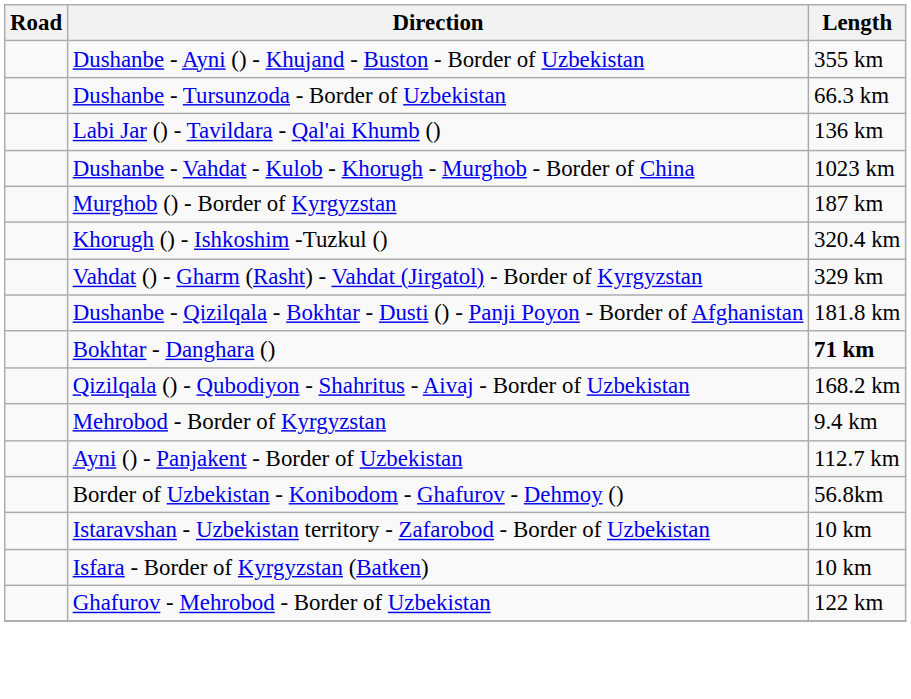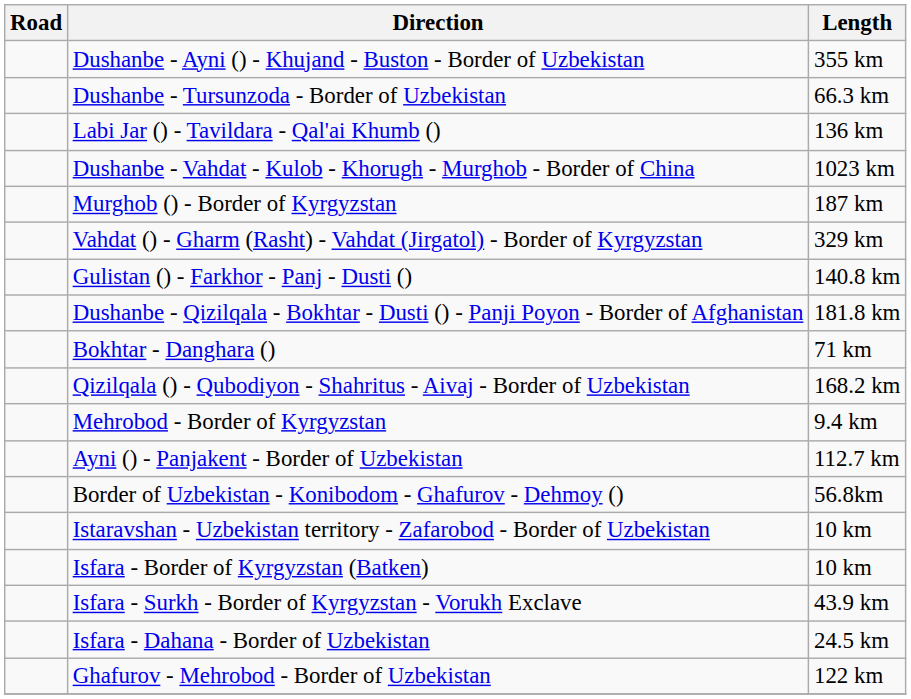- row: Khorugh () - Ishkoshim -Tuzkul () | 320.4 km
+ row: Gulistan () - Farkhor - Panj - Dusti () | 140.8 km
Bokhtar - Danghara () | Length: bold -> normal
+ row: Isfara - Surkh - Border of Kyrgyzstan - Vorukh Exclave | 43.9 km
+ row: Isfara - Dahana - Border of Uzbekistan | 24.5 km
